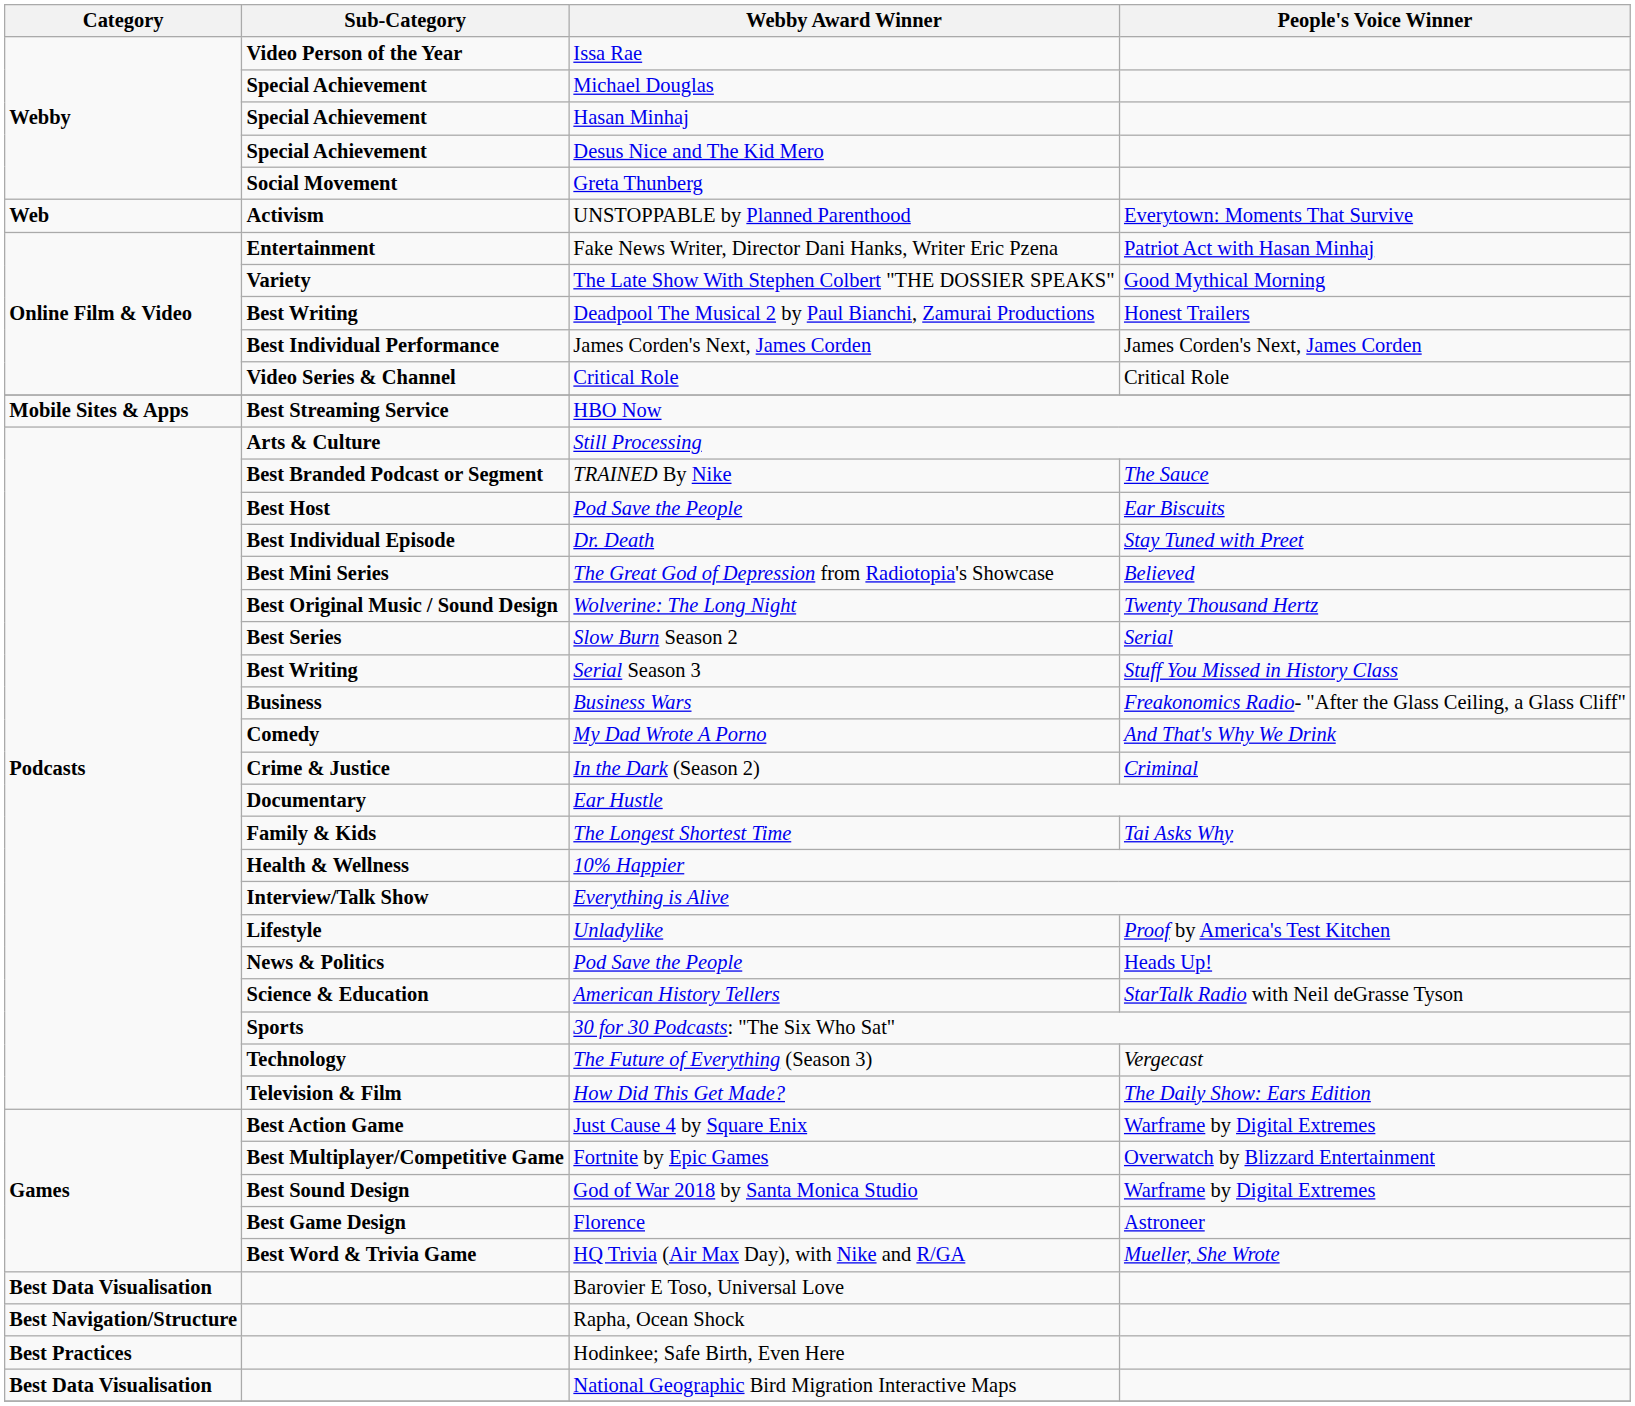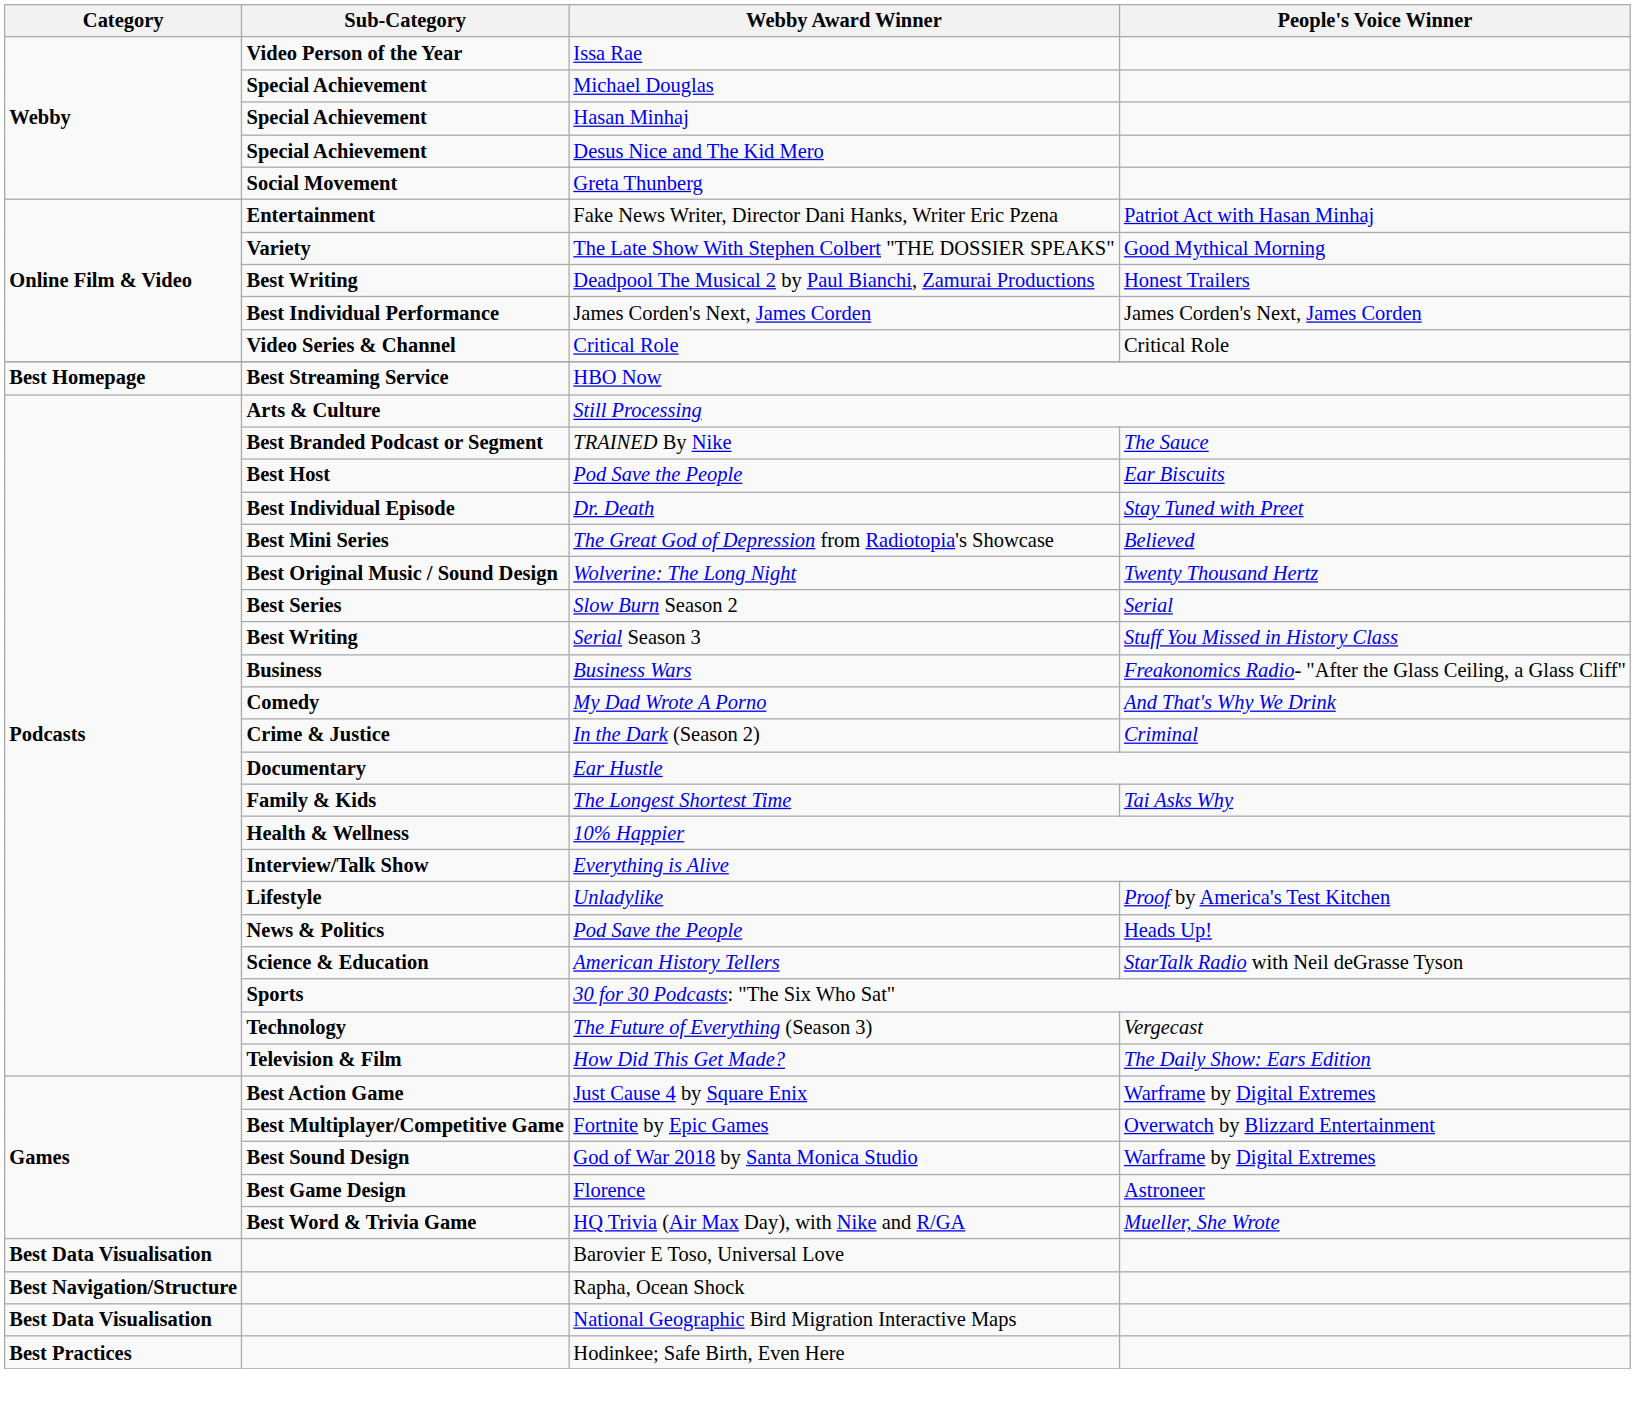- row: Web | Activism | UNSTOPPABLE by Planned Parenthood | Everytown: Moments That Survive
HBO Now | Category: Mobile Sites & Apps -> Best Homepage
rows swapped: National Geographic Bird Migration Interactive Maps <-> Hodinkee; Safe Birth, Even Here
